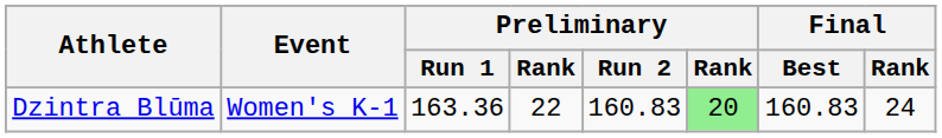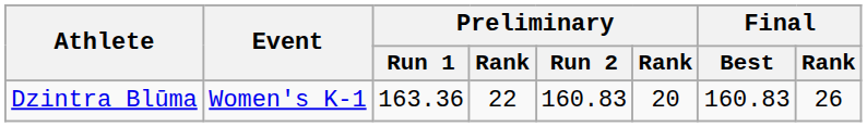Dzintra Blūma | column 6: lightgreen background -> no background
Dzintra Blūma | Final / Rank: 24 -> 26
